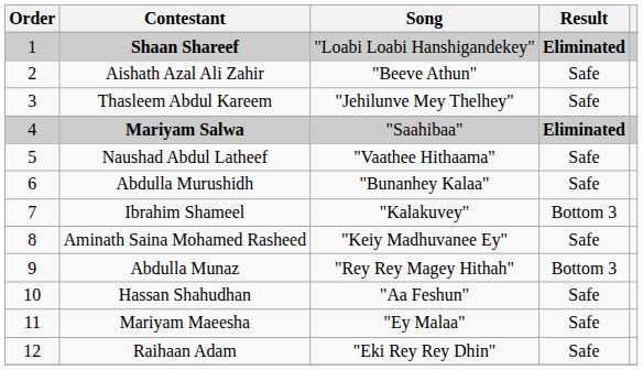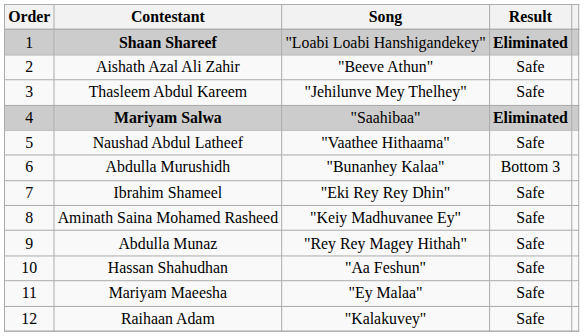Abdulla Murushidh | Result: Safe -> Bottom 3
Ibrahim Shameel | Song: "Kalakuvey" -> "Eki Rey Rey Dhin"
Ibrahim Shameel | Result: Bottom 3 -> Safe
Abdulla Munaz | Result: Bottom 3 -> Safe
Raihaan Adam | Song: "Eki Rey Rey Dhin" -> "Kalakuvey"
